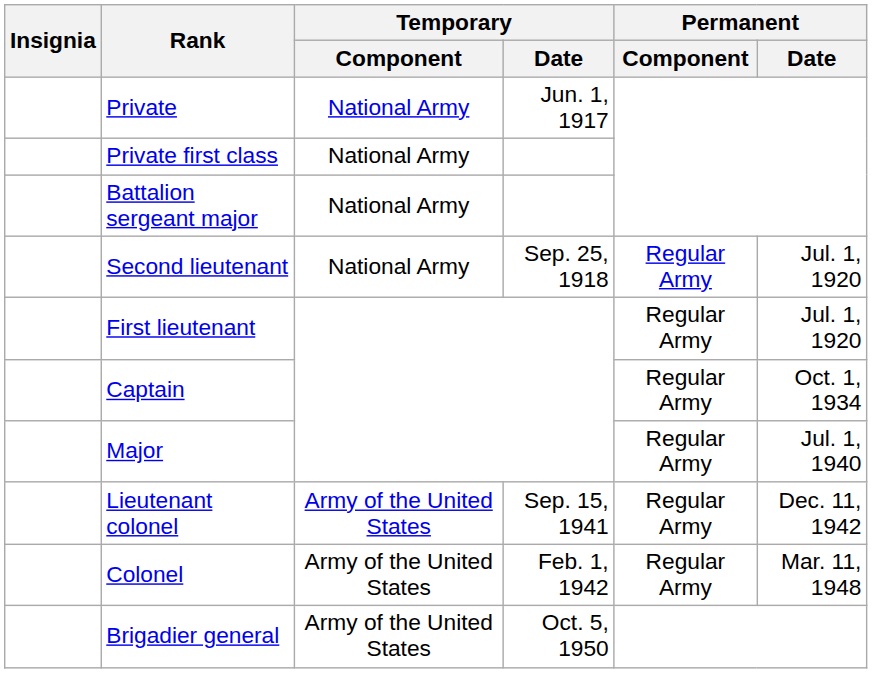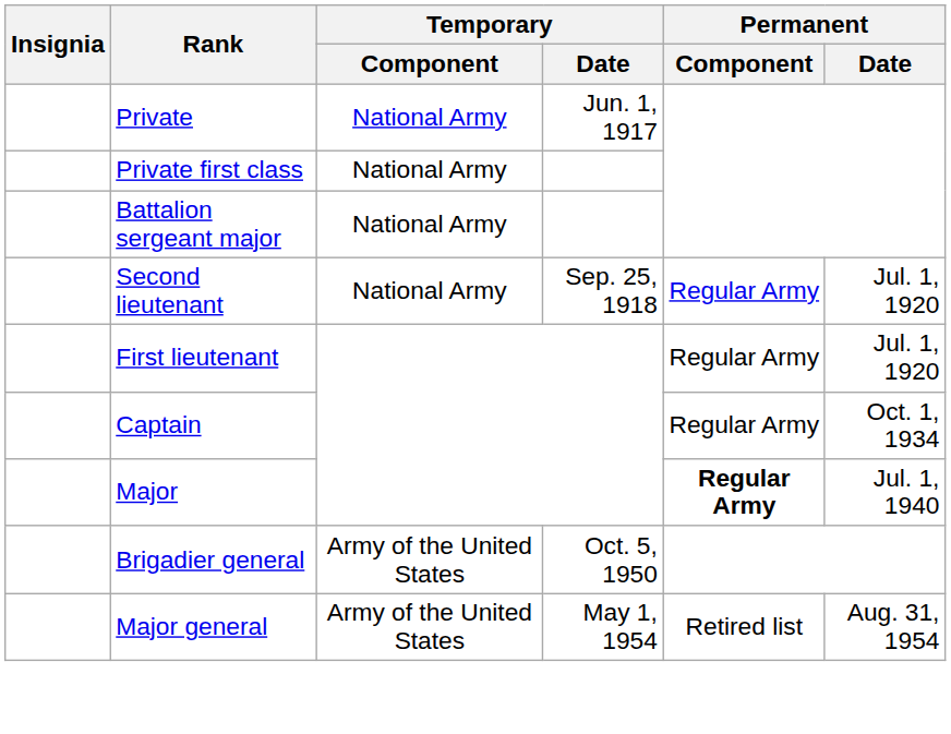Major | Permanent / Component: normal -> bold
- row: Lieutenant colonel | Army of the United States | Sep. 15, 1941 | Regular Army | Dec. 11, 1942
- row: Colonel | Army of the United States | Feb. 1, 1942 | Regular Army | Mar. 11, 1948
+ row: Major general | Army of the United States | May 1, 1954 | Retired list | Aug. 31, 1954
